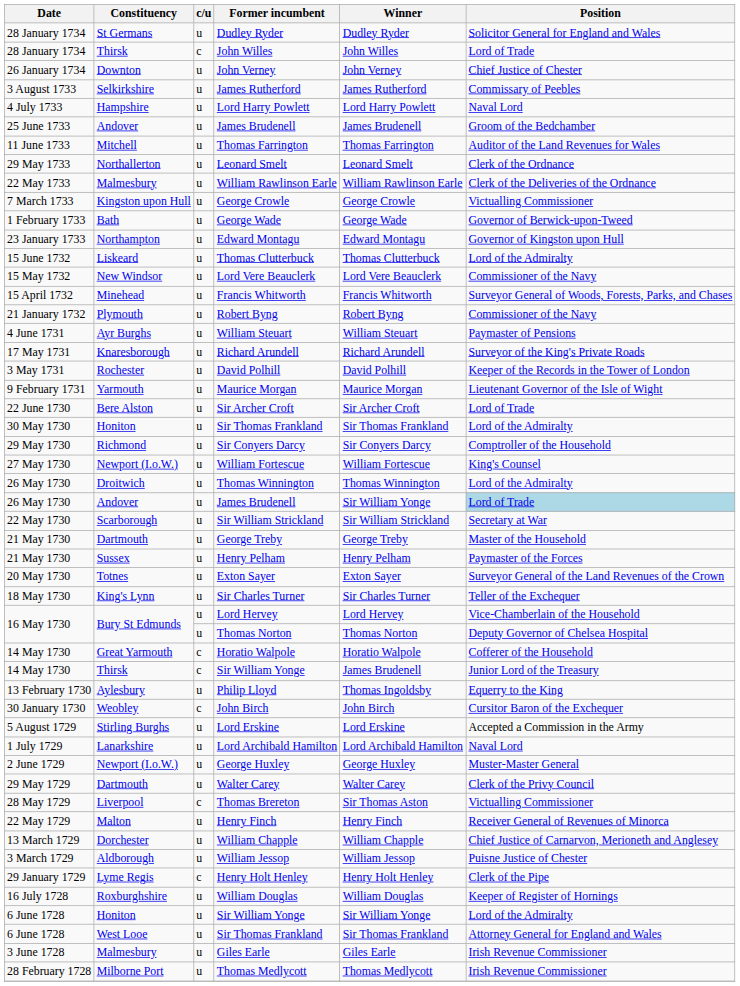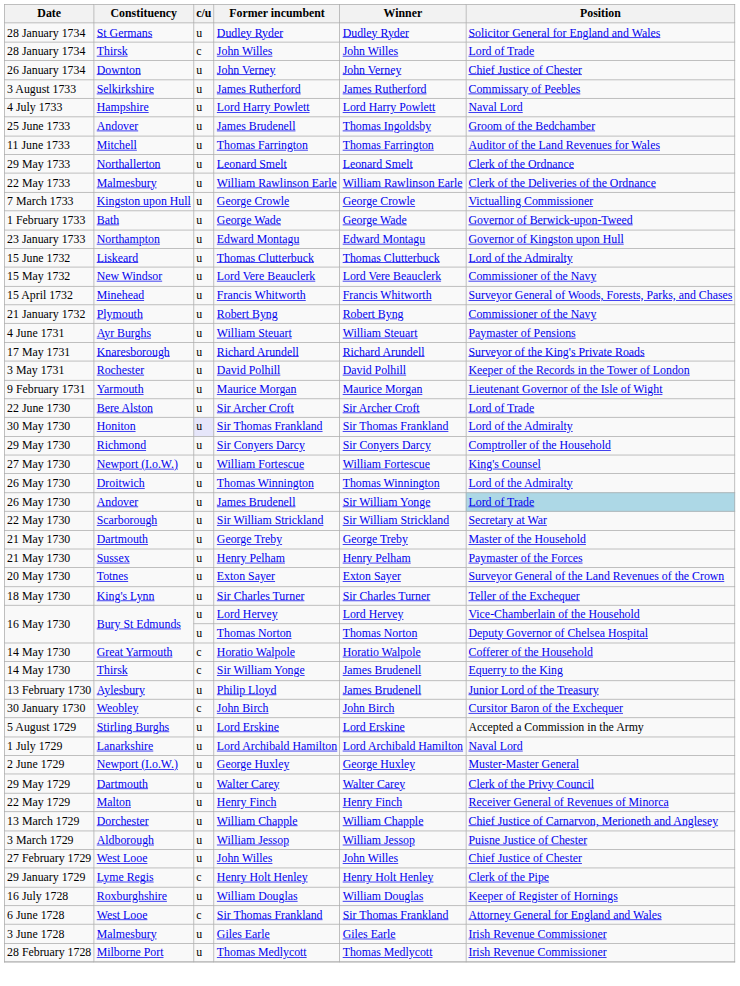25 June 1733 / James Brudenell | Winner: James Brudenell -> Thomas Ingoldsby
30 May 1730 / Sir Thomas Frankland | c/u: no background -> lavender background
14 May 1730 / Sir William Yonge | Position: Junior Lord of the Treasury -> Equerry to the King
Philip Lloyd | Winner: Thomas Ingoldsby -> James Brudenell
Philip Lloyd | Position: Equerry to the King -> Junior Lord of the Treasury
- row: 28 May 1729 | Liverpool | c | Thomas Brereton | Sir Thomas Aston | Victualling Commissioner
+ row: 27 February 1729 | West Looe | u | John Willes | John Willes | Chief Justice of Chester
- row: 6 June 1728 | Honiton | u | Sir William Yonge | Sir William Yonge | Lord of the Admiralty
6 June 1728 / Sir Thomas Frankland | c/u: u -> c
